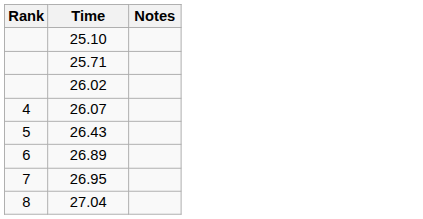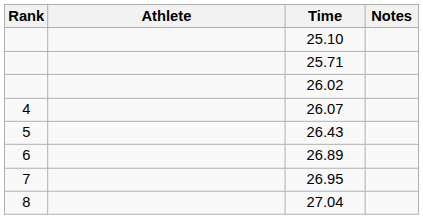+ column: Athlete
